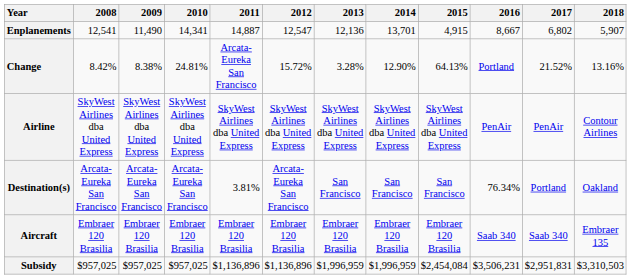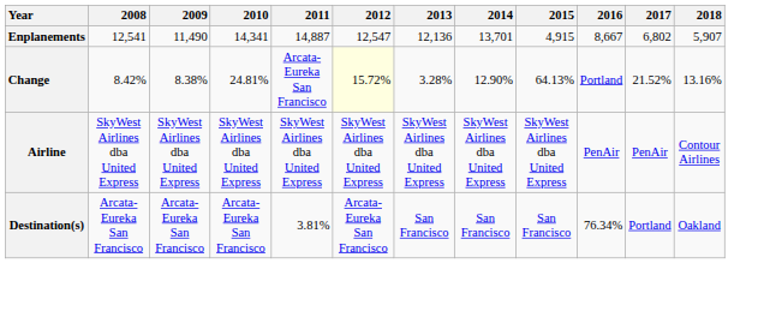Change | 2012: no background -> lightyellow background
- row: Aircraft | Embraer 120 Brasilia | Embraer 120 Brasilia | Embraer 120 Brasilia | Embraer 120 Brasilia | Embraer 120 Brasilia | Embraer 120 Brasilia | Embraer 120 Brasilia | Embraer 120 Brasilia | Saab 340 | Saab 340 | Embraer 135
- row: Subsidy | $957,025 | $957,025 | $957,025 | $1,136,896 | $1,136,896 | $1,996,959 | $1,996,959 | $2,454,084 | $3,506,231 | $2,951,831 | $3,310,503
